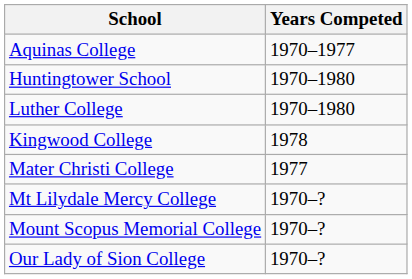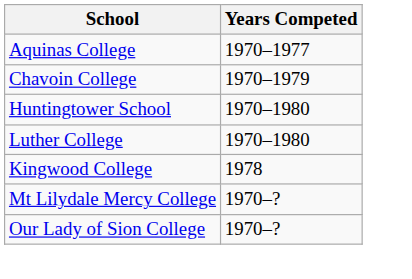+ row: Chavoin College | 1970–1979
- row: Mater Christi College | 1977
- row: Mount Scopus Memorial College | 1970–?
